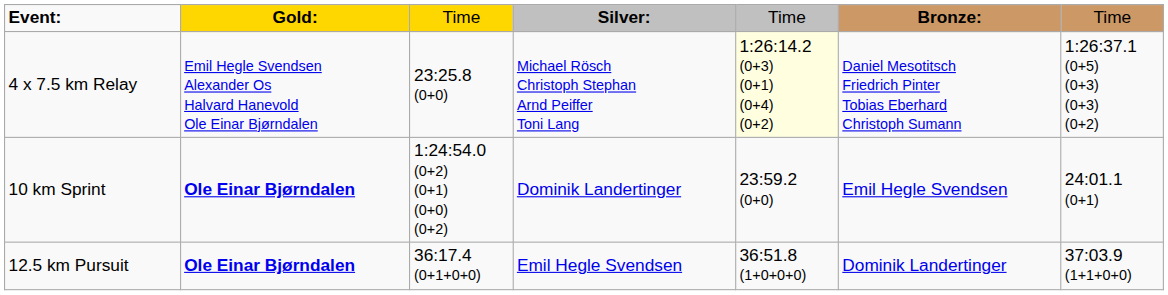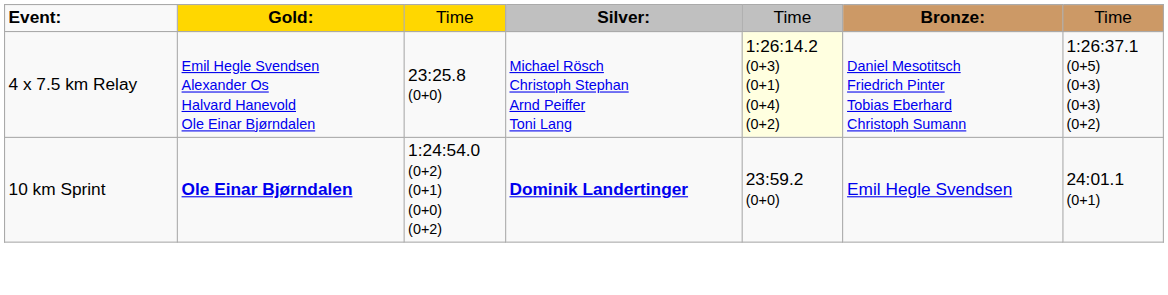10 km Sprint | column 4: normal -> bold
- row: 12.5 km Pursuit | Ole Einar Bjørndalen | 36:17.4 (0+1+0+0) | Emil Hegle Svendsen | 36:51.8 (1+0+0+0) | Dominik Landertinger | 37:03.9 (1+1+0+0)
